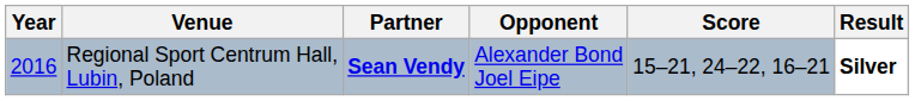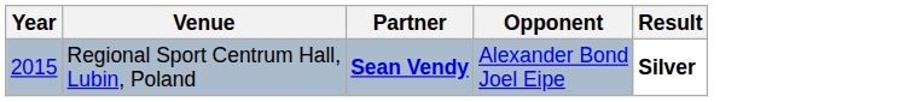- column: Score | 15–21, 24–22, 16–21
Regional Sport Centrum Hall, Lubin, Poland | Year: 2016 -> 2015
